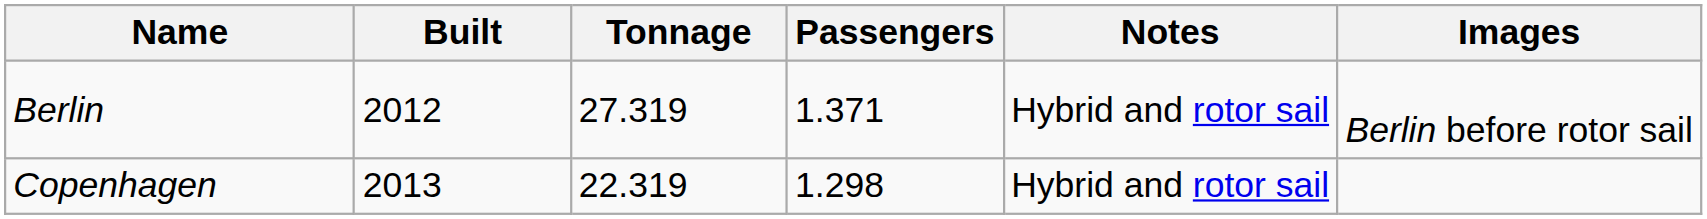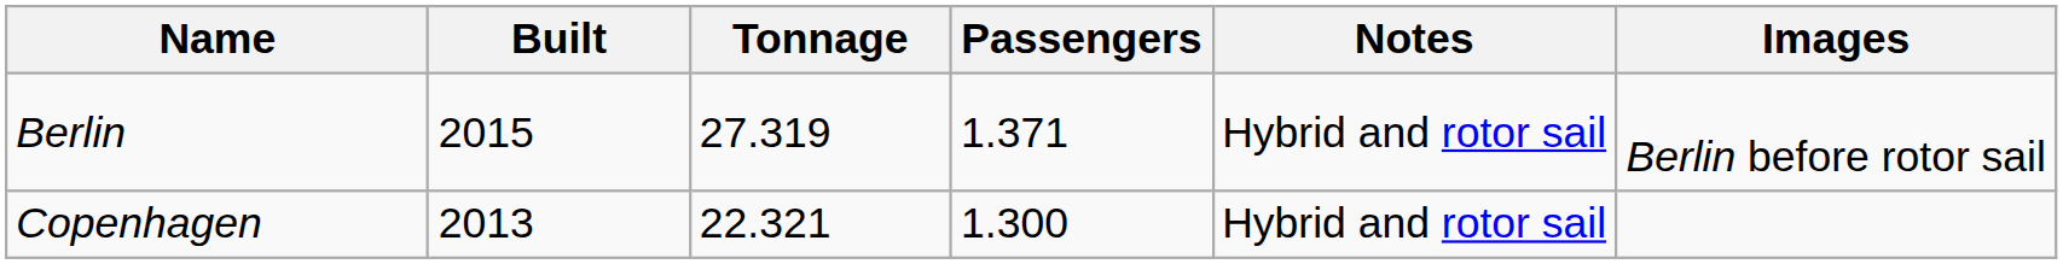Berlin | Built: 2012 -> 2015
Copenhagen | Tonnage: 22.319 -> 22.321
Copenhagen | Passengers: 1.298 -> 1.300
